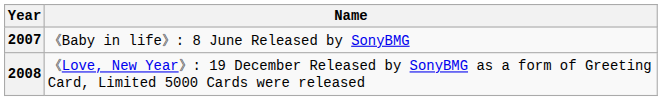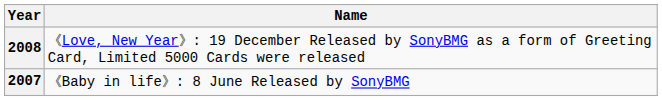rows swapped: 2007 <-> 2008
